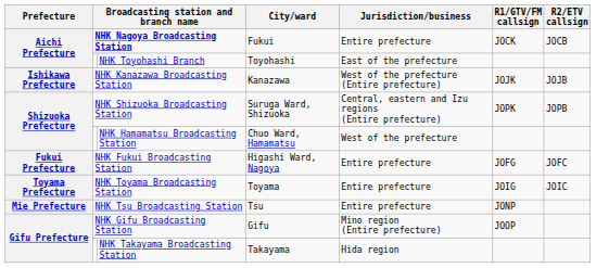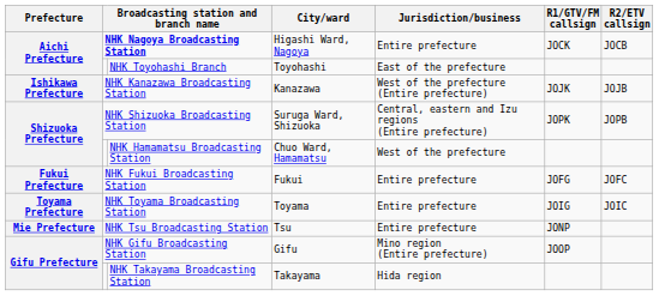NHK Nagoya Broadcasting Station | City/ward: Fukui -> Higashi Ward, Nagoya
NHK Fukui Broadcasting Station | City/ward: Higashi Ward, Nagoya -> Fukui
